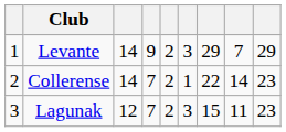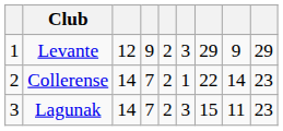Levante | column 3: 14 -> 12
Levante | column 8: 7 -> 9
Lagunak | column 3: 12 -> 14
